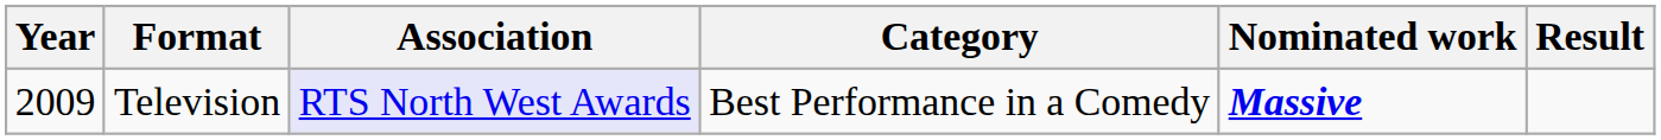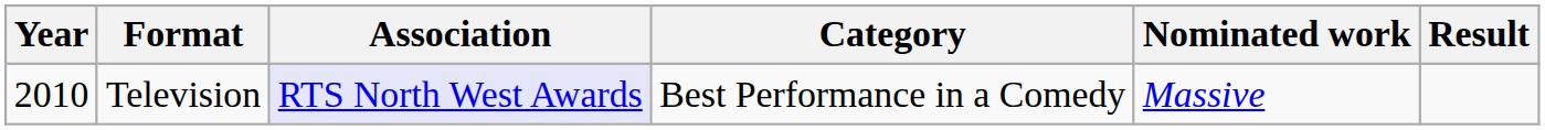Television | Year: 2009 -> 2010
Television | Nominated work: bold -> normal
